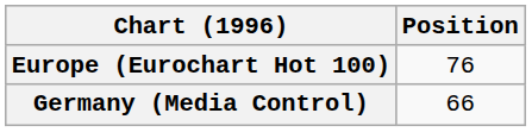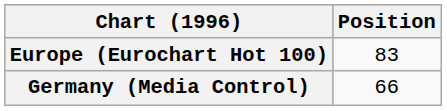Europe (Eurochart Hot 100) | Position: 76 -> 83
